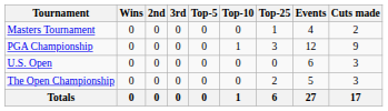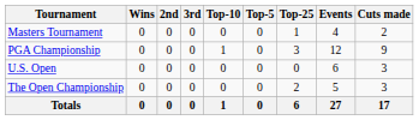columns swapped: Top-5 <-> Top-10
